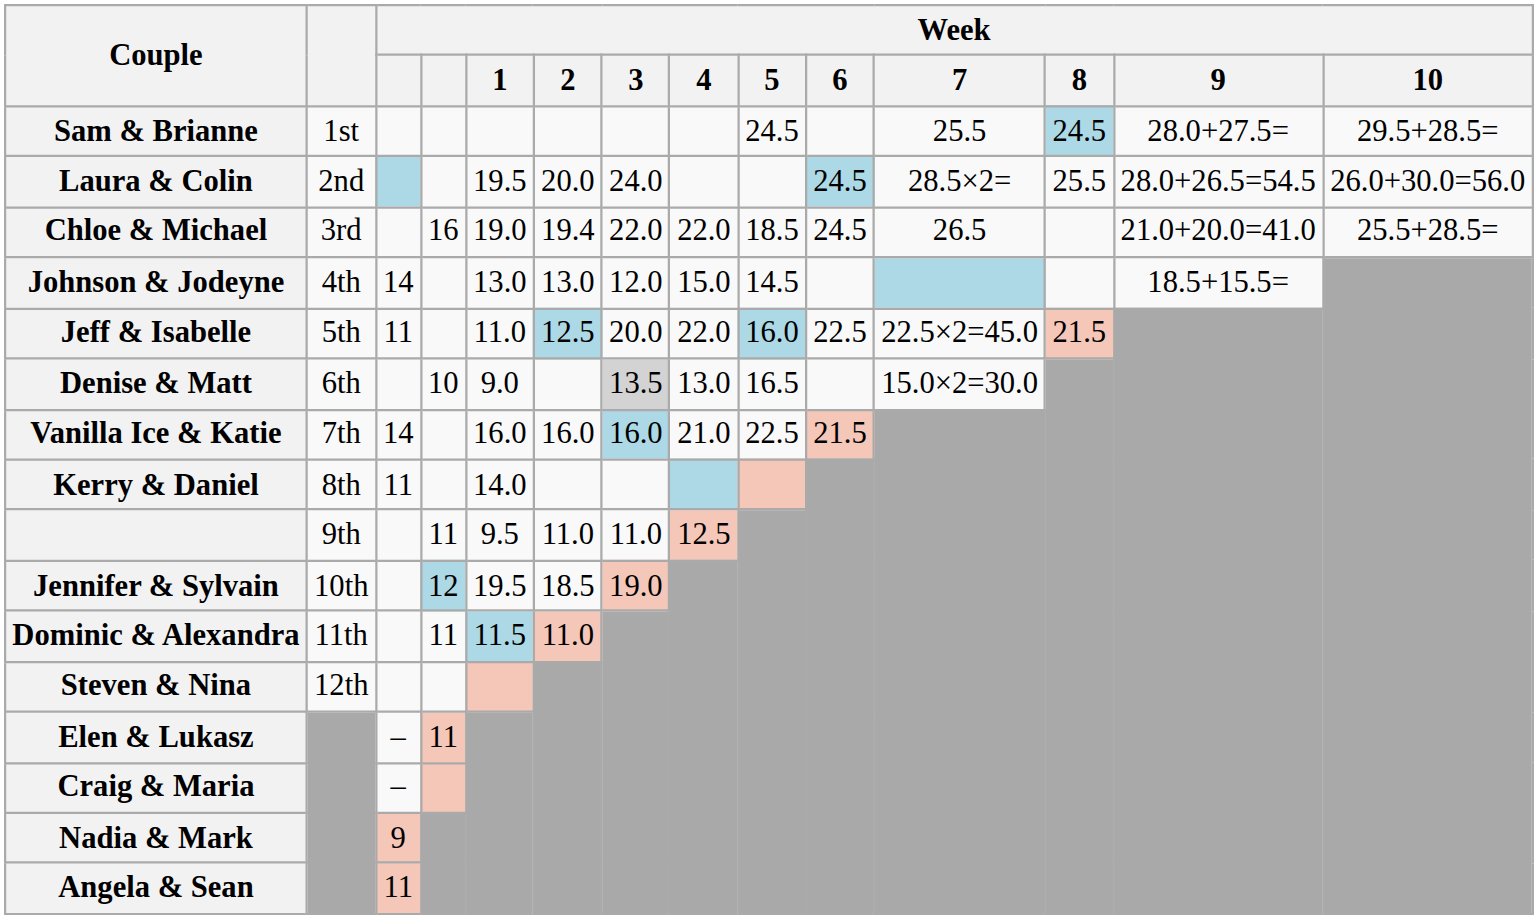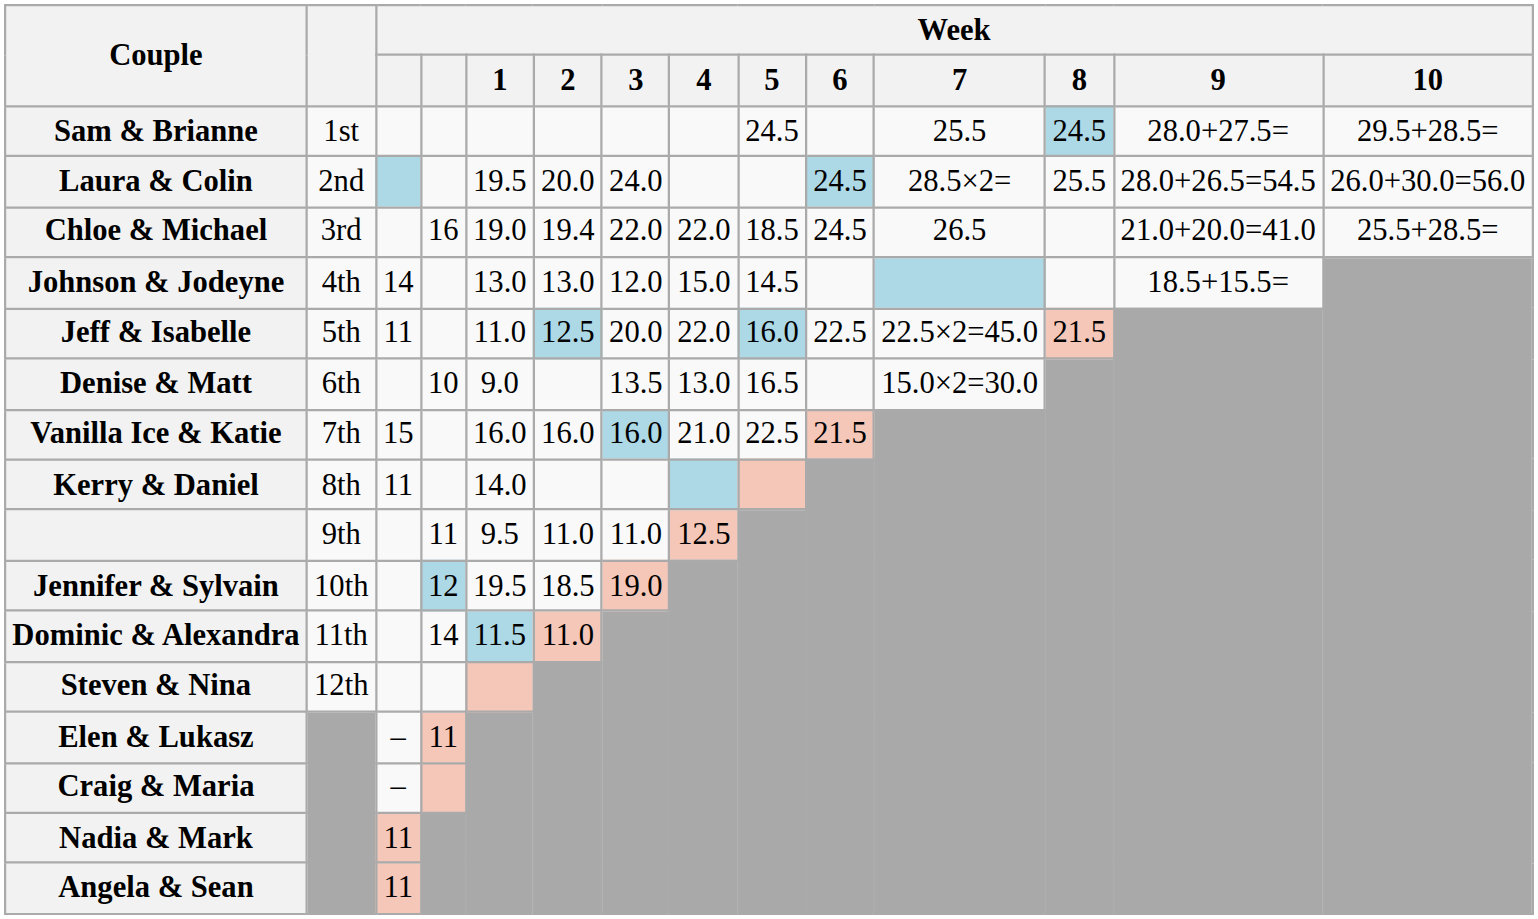Denise & Matt | Week / 3: lightgrey background -> no background
Vanilla Ice & Katie | column 3: 14 -> 15
Dominic & Alexandra | column 4: 11 -> 14
Nadia & Mark | column 3: 9 -> 11
